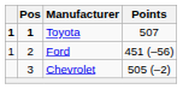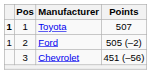Toyota | Pos: bold -> normal
Ford | Points: 451 (–56) -> 505 (–2)
Chevrolet | Points: 505 (–2) -> 451 (–56)
